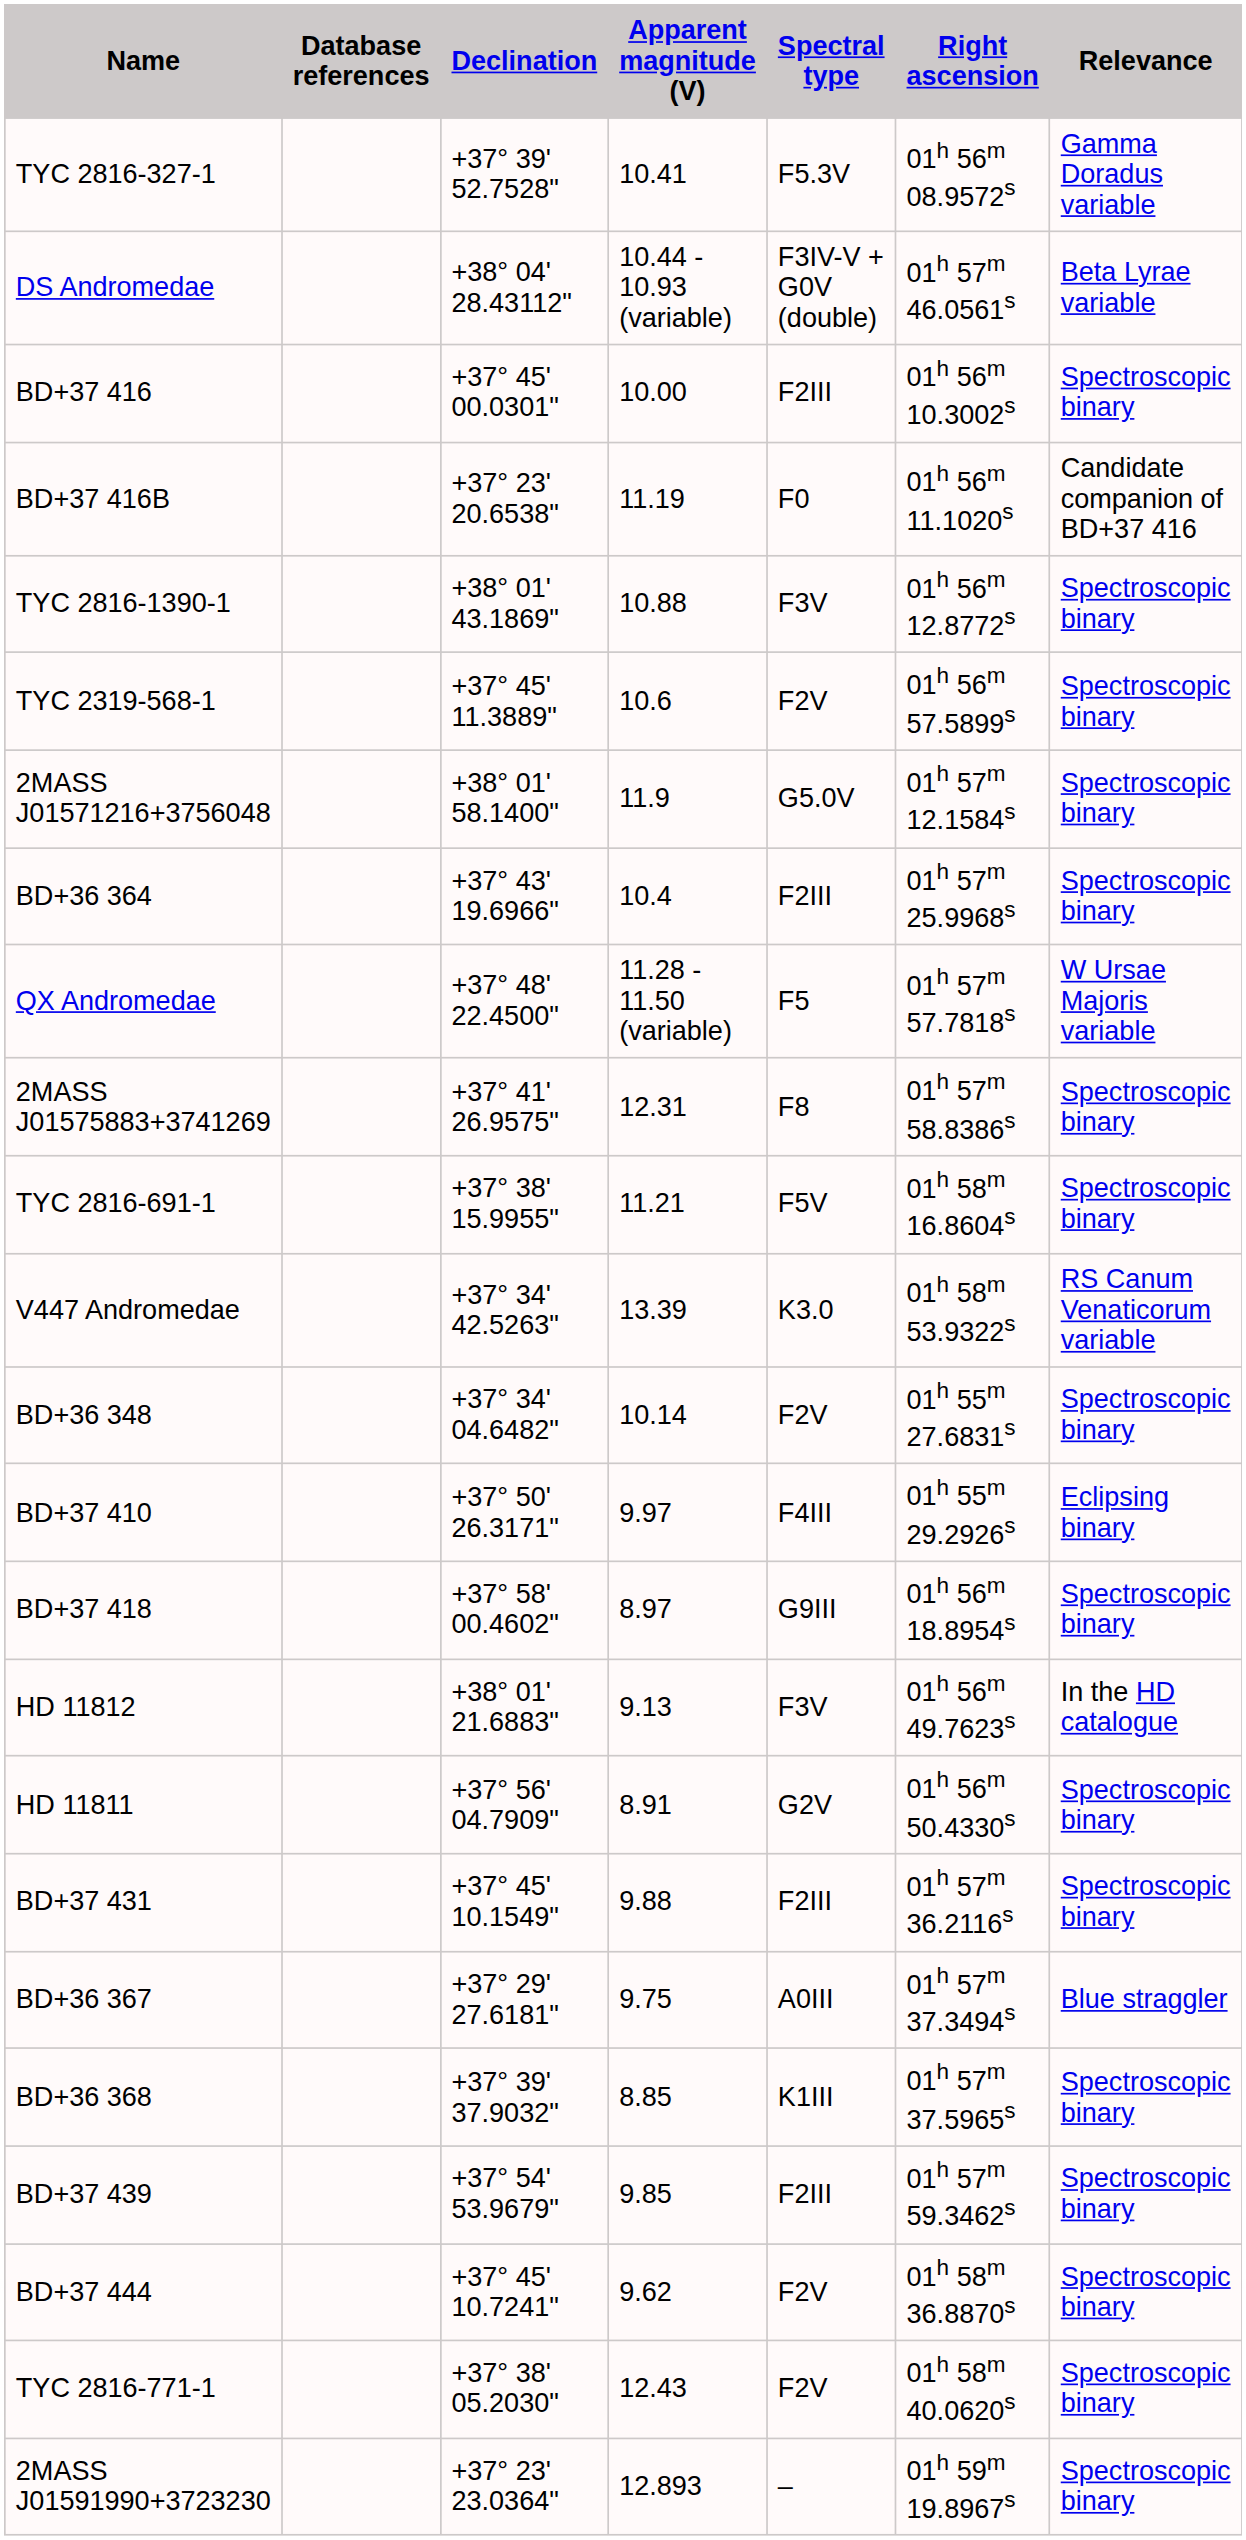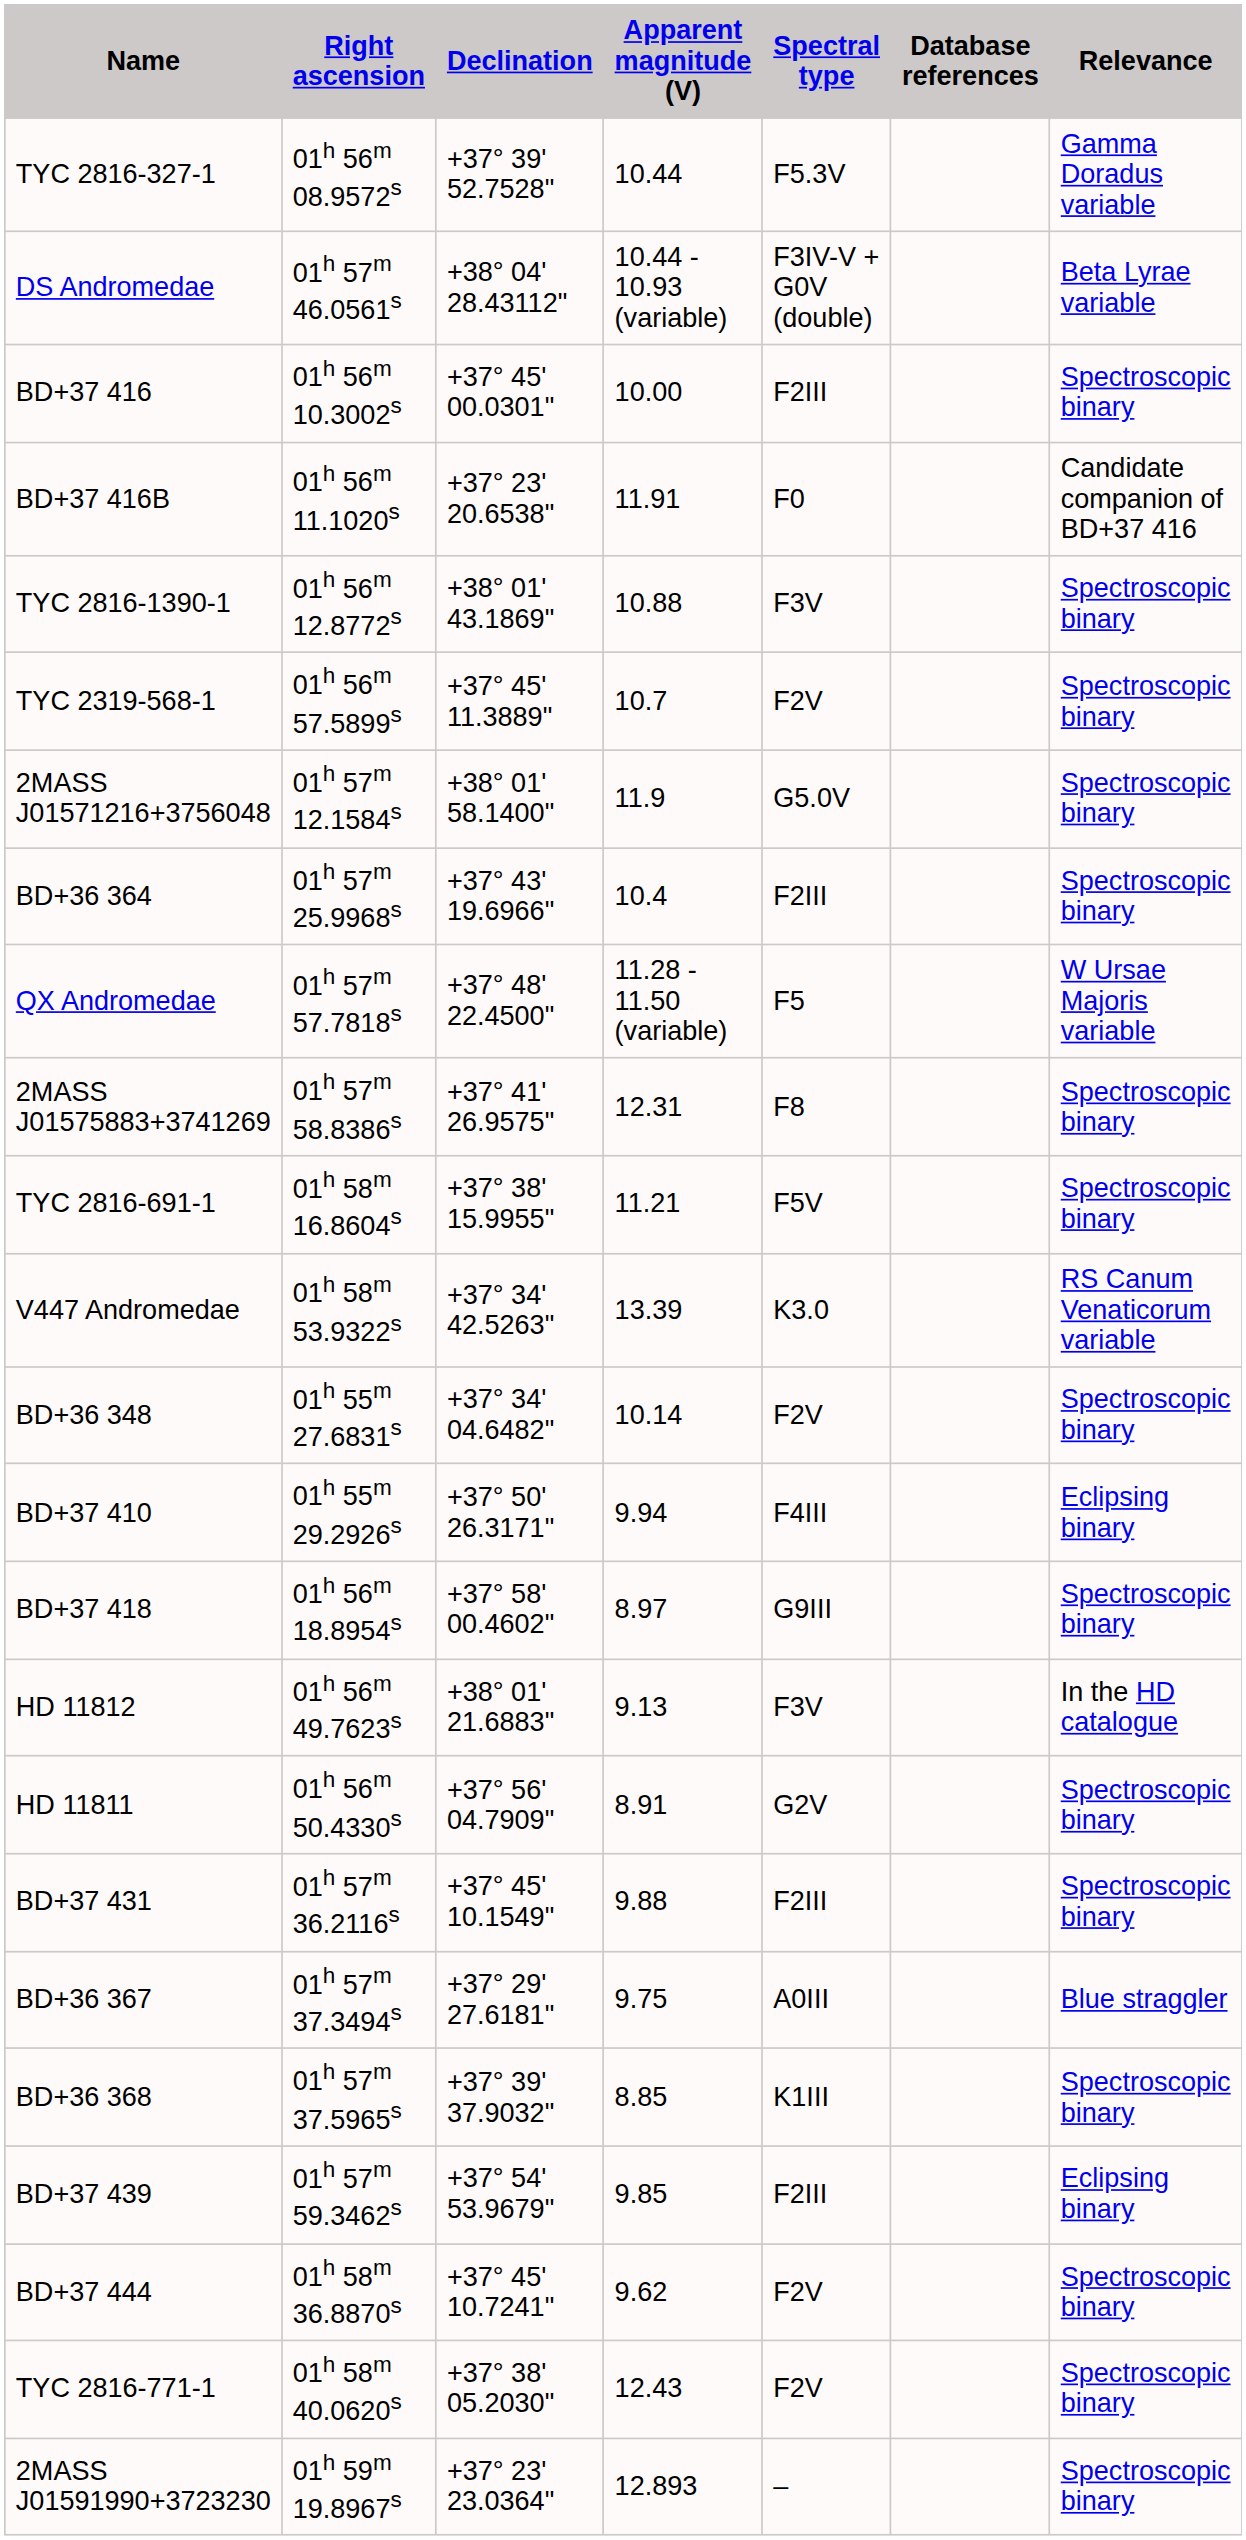columns swapped: Right ascension <-> Database references
TYC 2816-327-1 | Apparent magnitude (V): 10.41 -> 10.44
BD+37 416B | Apparent magnitude (V): 11.19 -> 11.91
TYC 2319-568-1 | Apparent magnitude (V): 10.6 -> 10.7
BD+37 410 | Apparent magnitude (V): 9.97 -> 9.94
BD+37 439 | Relevance: Spectroscopic binary -> Eclipsing binary
